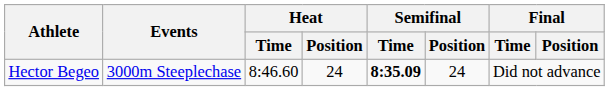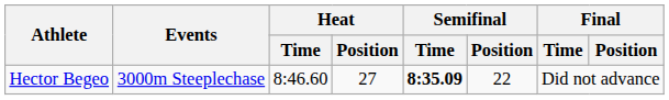Hector Begeo | Heat / Position: 24 -> 27
Hector Begeo | Semifinal / Position: 24 -> 22
